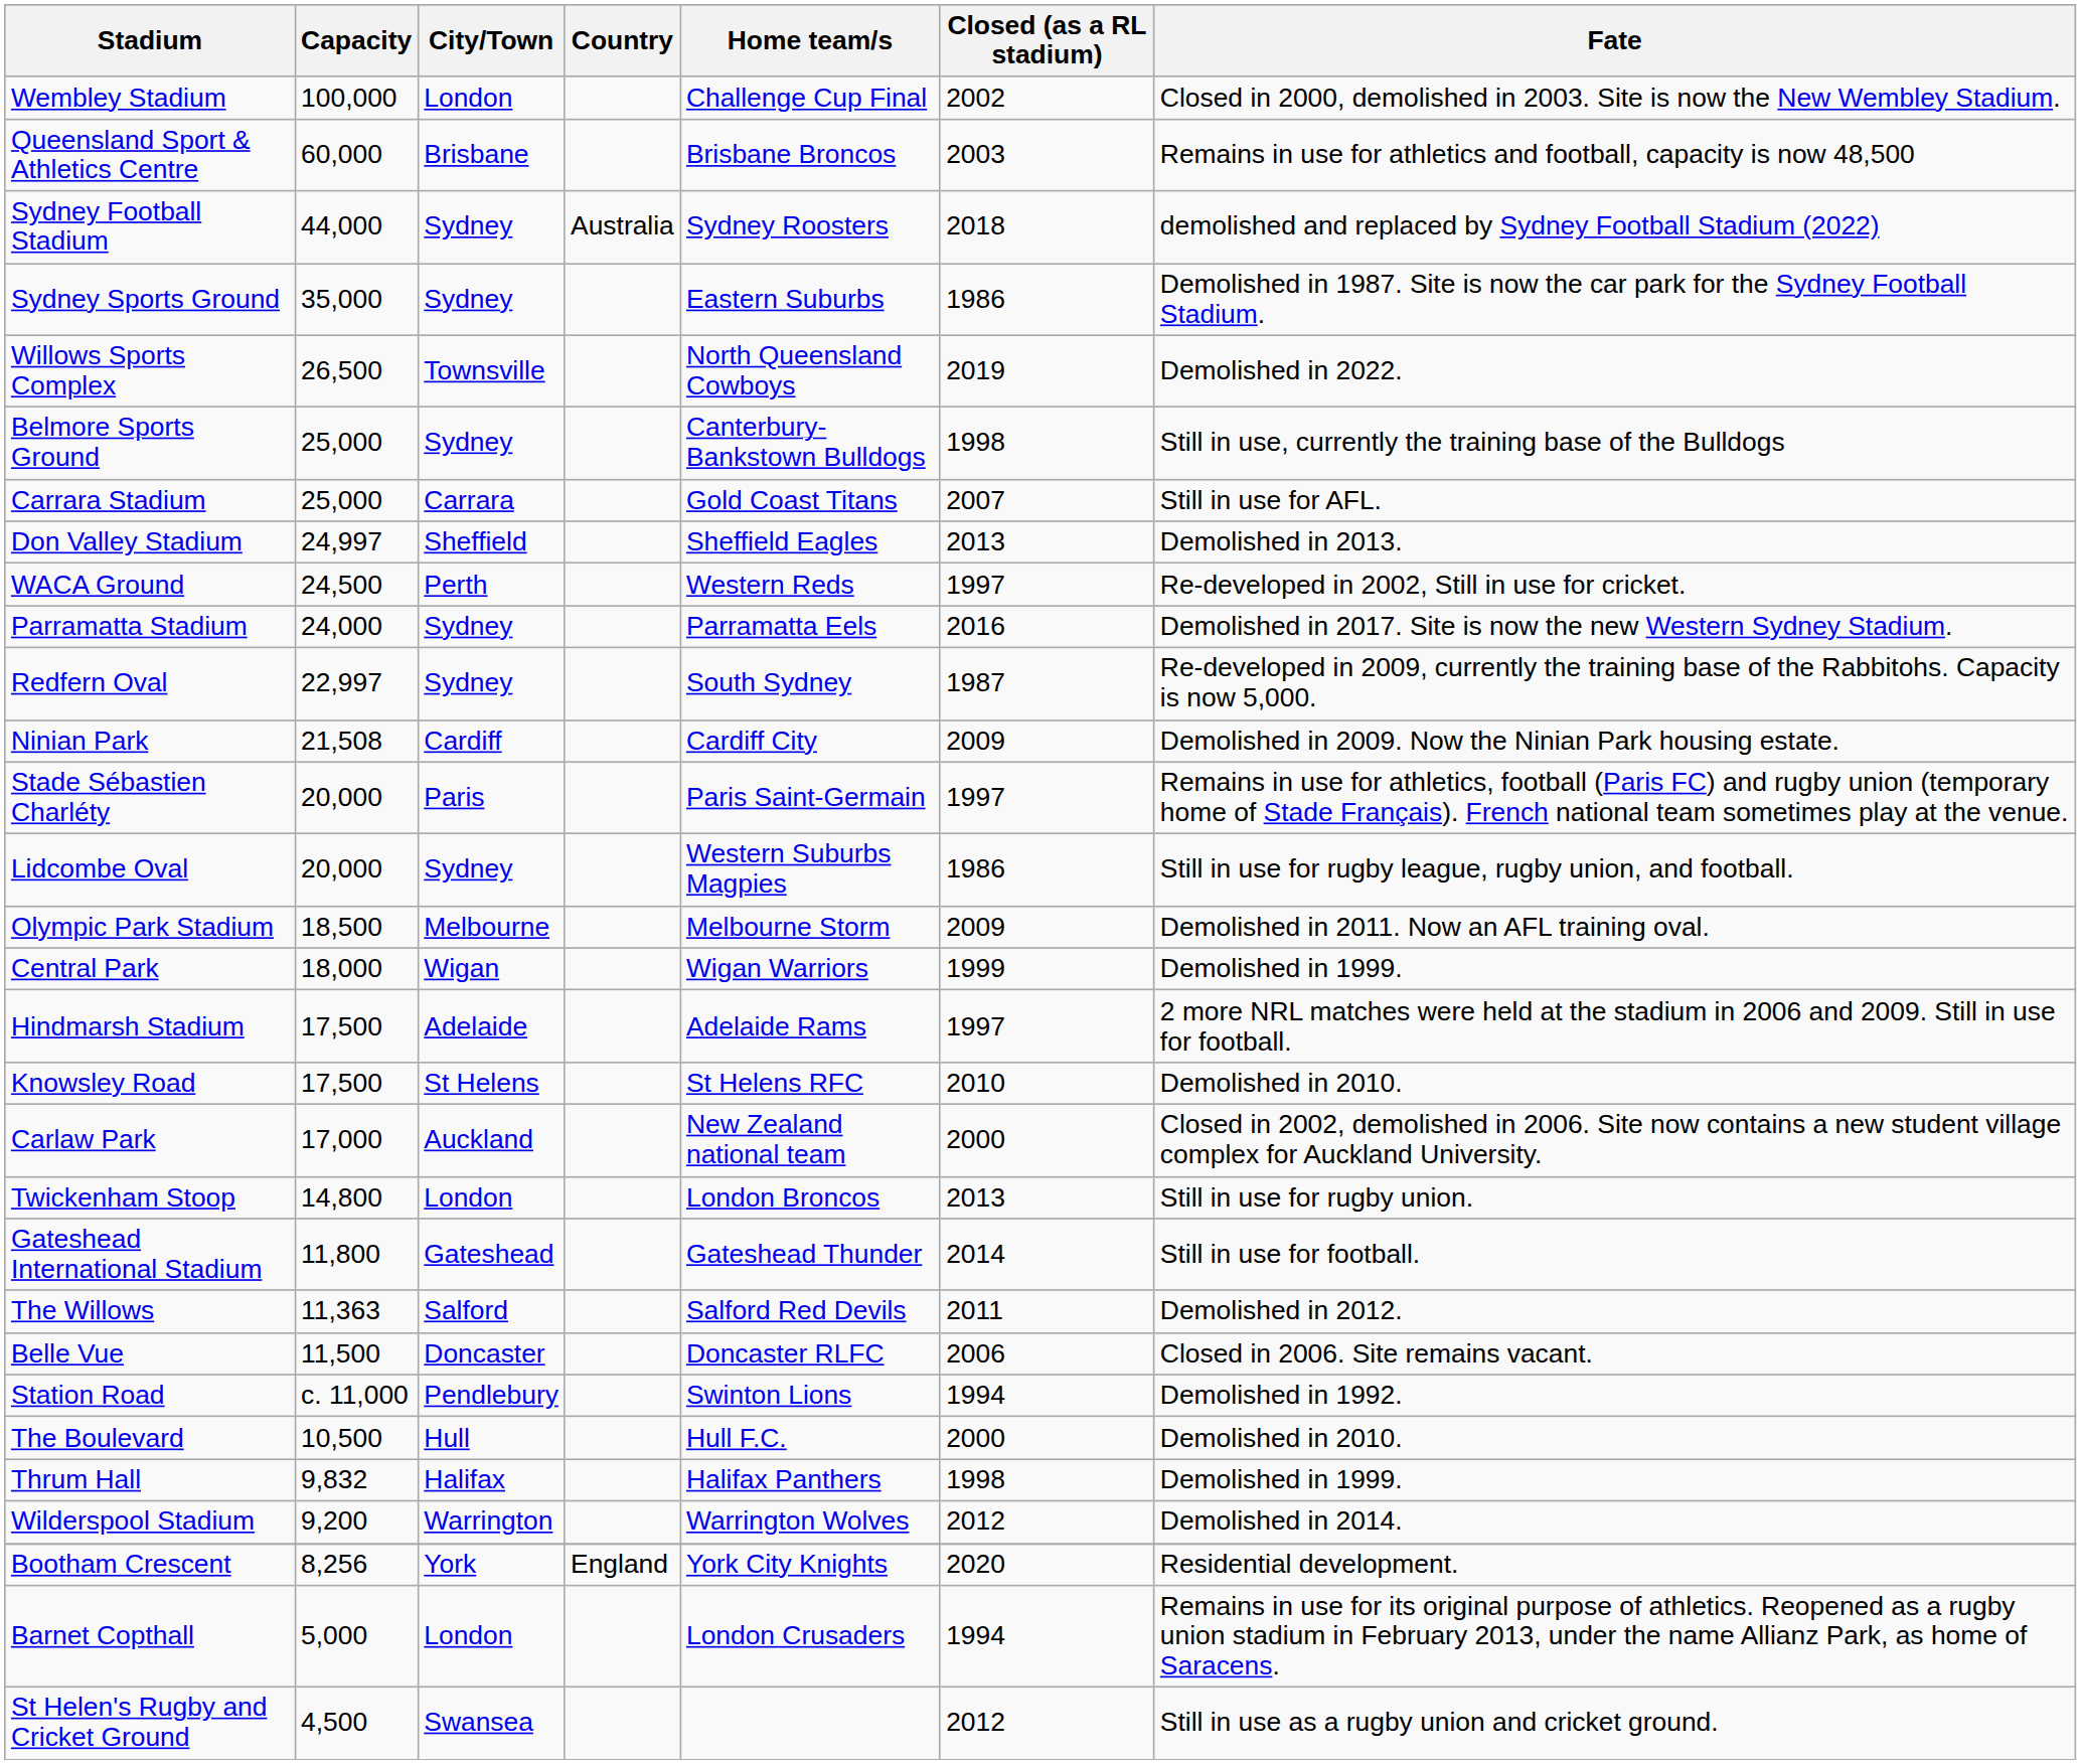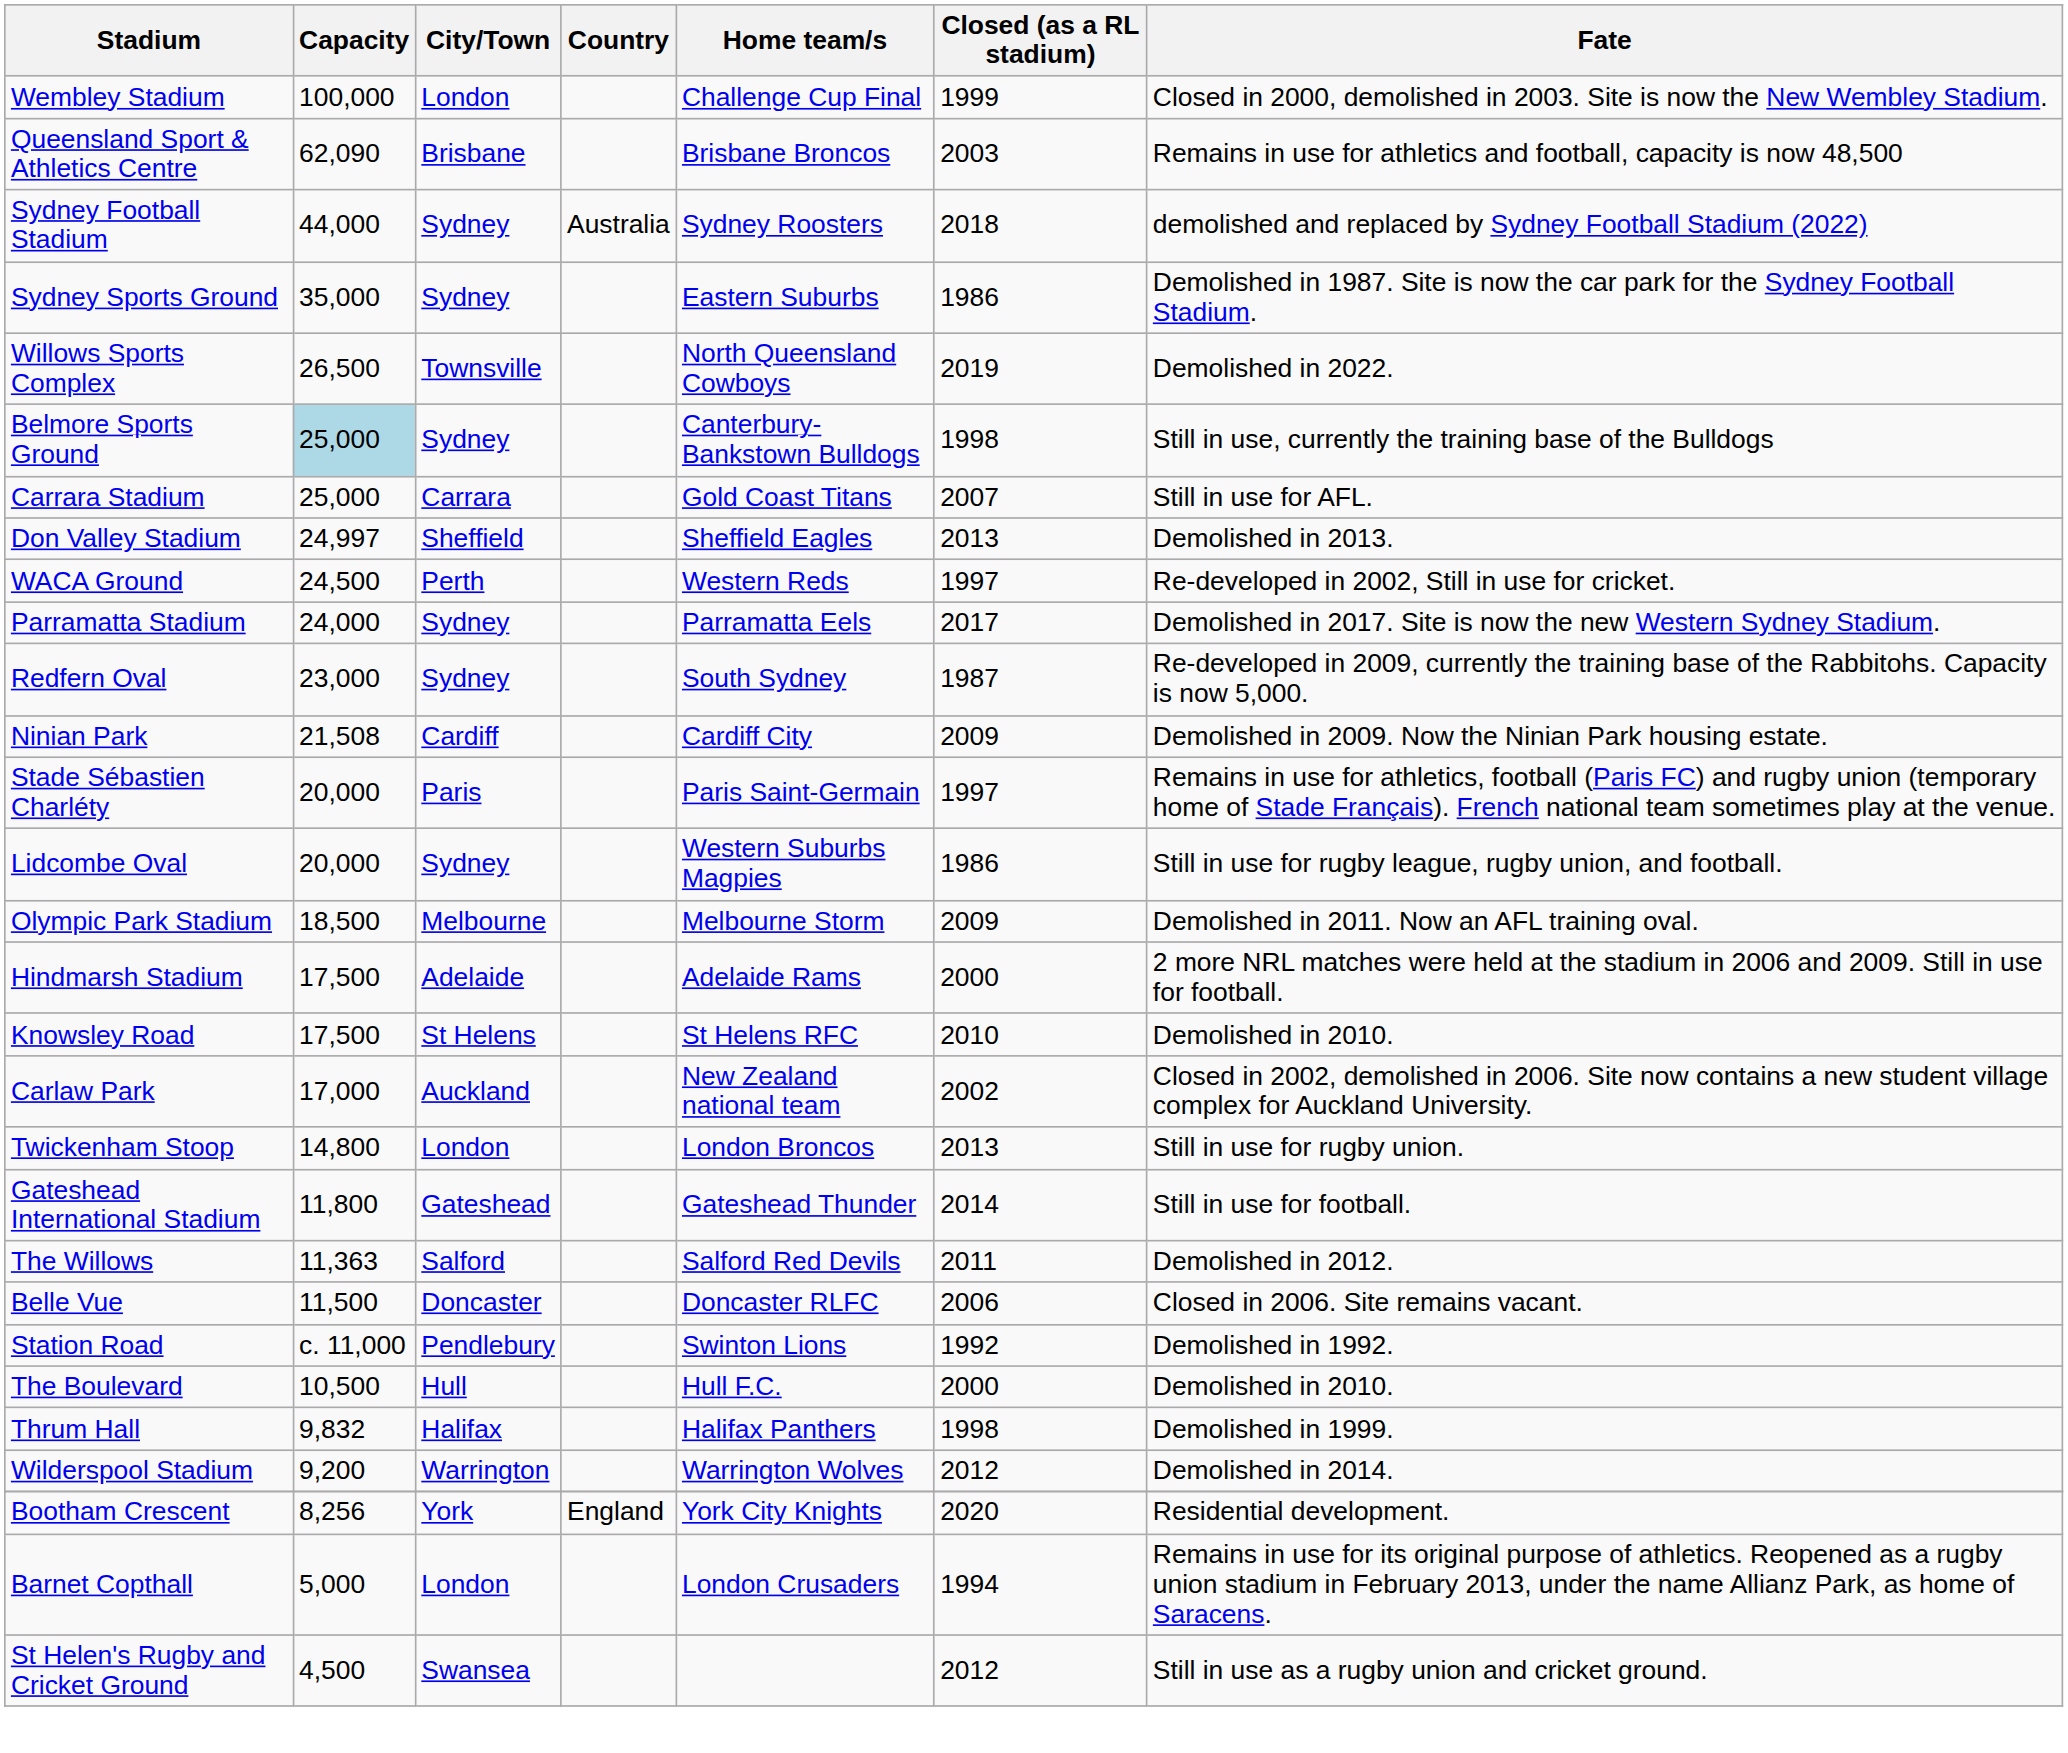Wembley Stadium | Closed (as a RL stadium): 2002 -> 1999
Queensland Sport & Athletics Centre | Capacity: 60,000 -> 62,090
Belmore Sports Ground | Capacity: no background -> lightblue background
Parramatta Stadium | Closed (as a RL stadium): 2016 -> 2017
Redfern Oval | Capacity: 22,997 -> 23,000
- row: Central Park | 18,000 | Wigan | Wigan Warriors | 1999 | Demolished in 1999.
Hindmarsh Stadium | Closed (as a RL stadium): 1997 -> 2000
Carlaw Park | Closed (as a RL stadium): 2000 -> 2002
Station Road | Closed (as a RL stadium): 1994 -> 1992
